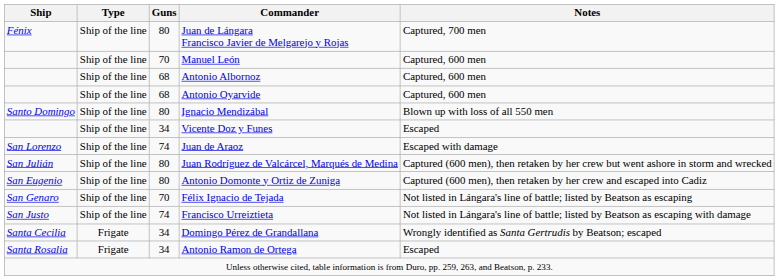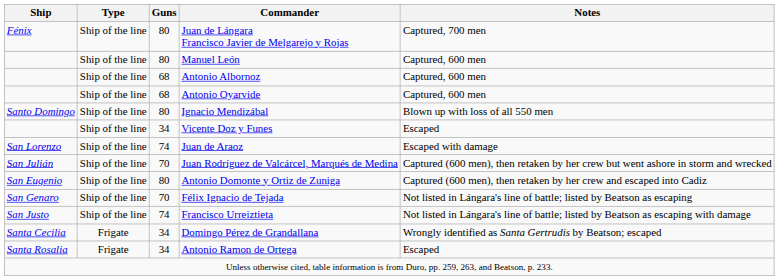Manuel León | Guns: 70 -> 80
Juan Rodríguez de Valcárcel, Marqués de Medina | Guns: 80 -> 70
